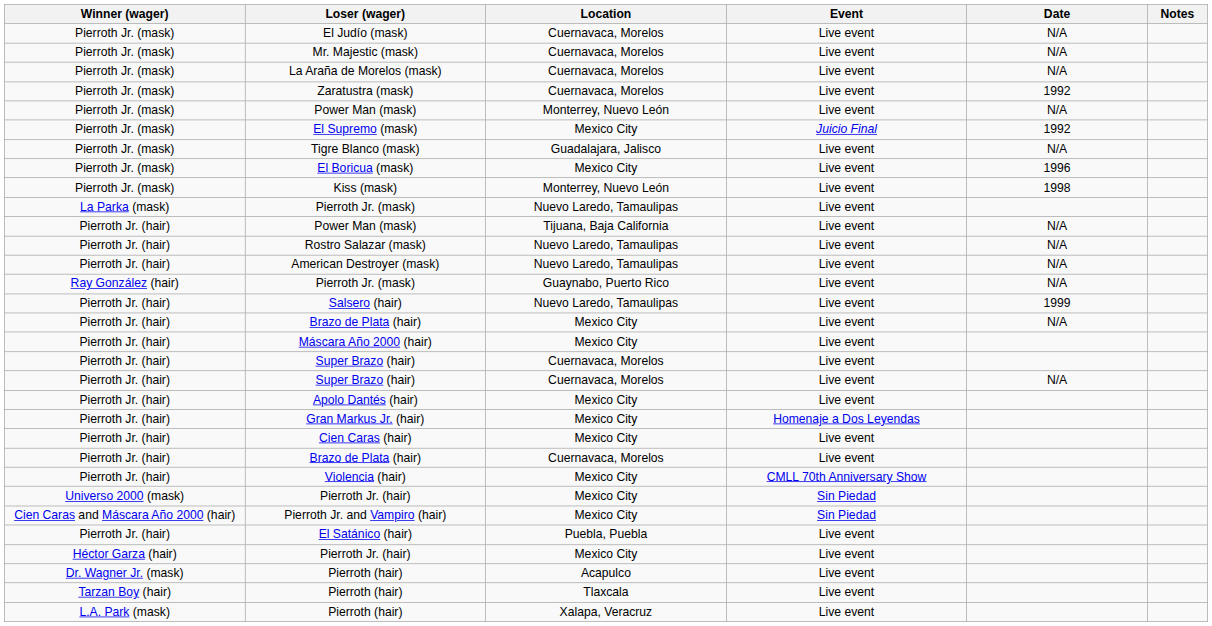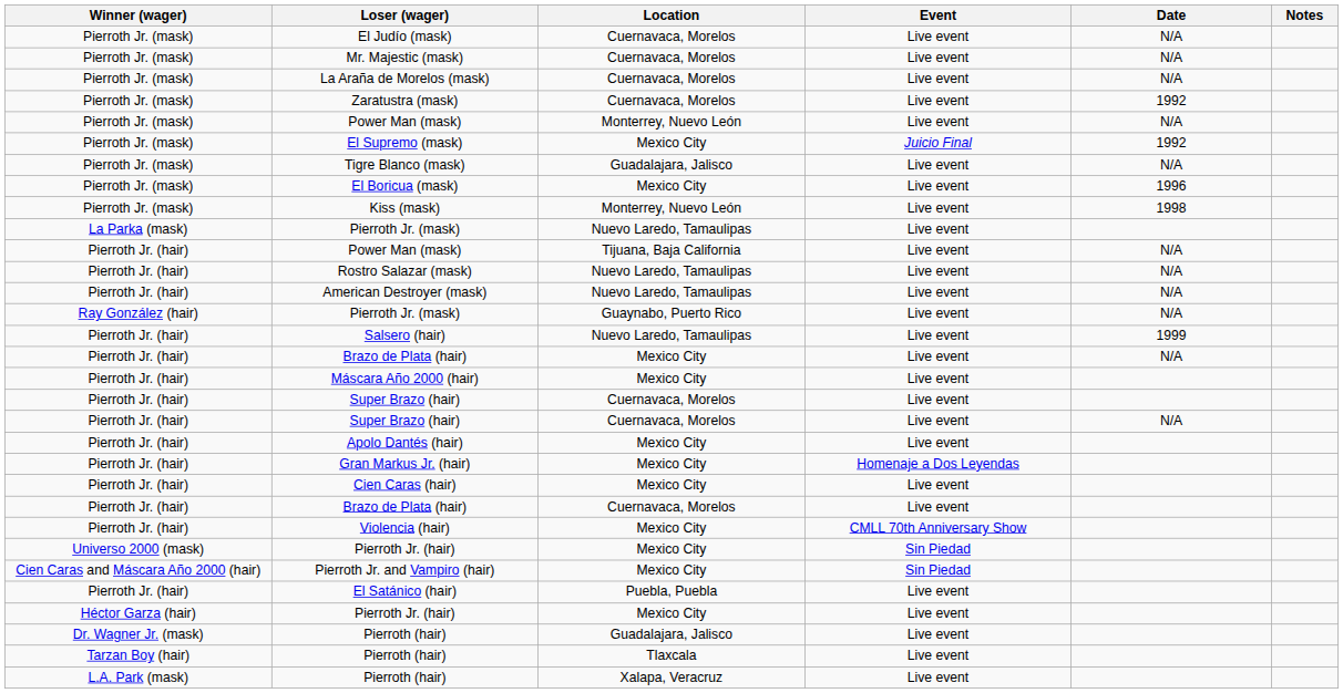Dr. Wagner Jr. (mask) / Pierroth (hair) | Location: Acapulco -> Guadalajara, Jalisco
